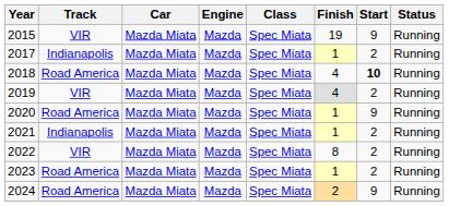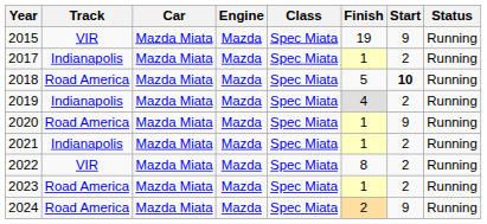2018 | Finish: 4 -> 5
2019 | Track: VIR -> Indianapolis
